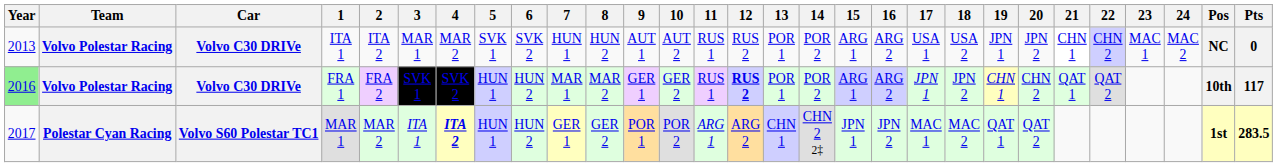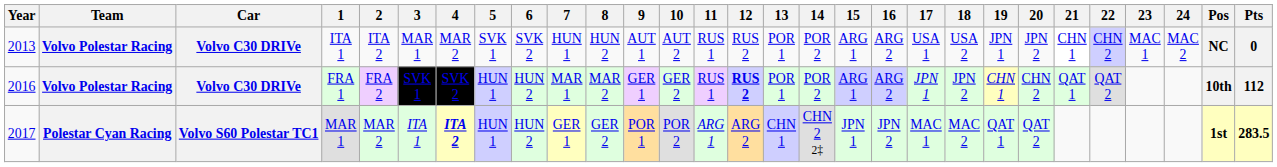FRA 1 | Year: lightgreen background -> no background
FRA 1 | Pts: 117 -> 112
